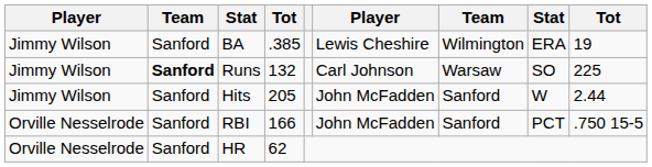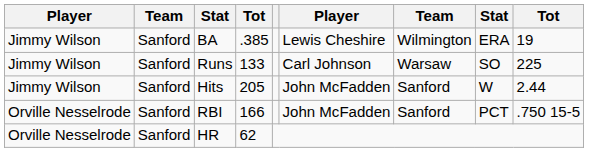Runs | column 2: bold -> normal
Runs | column 4: 132 -> 133
